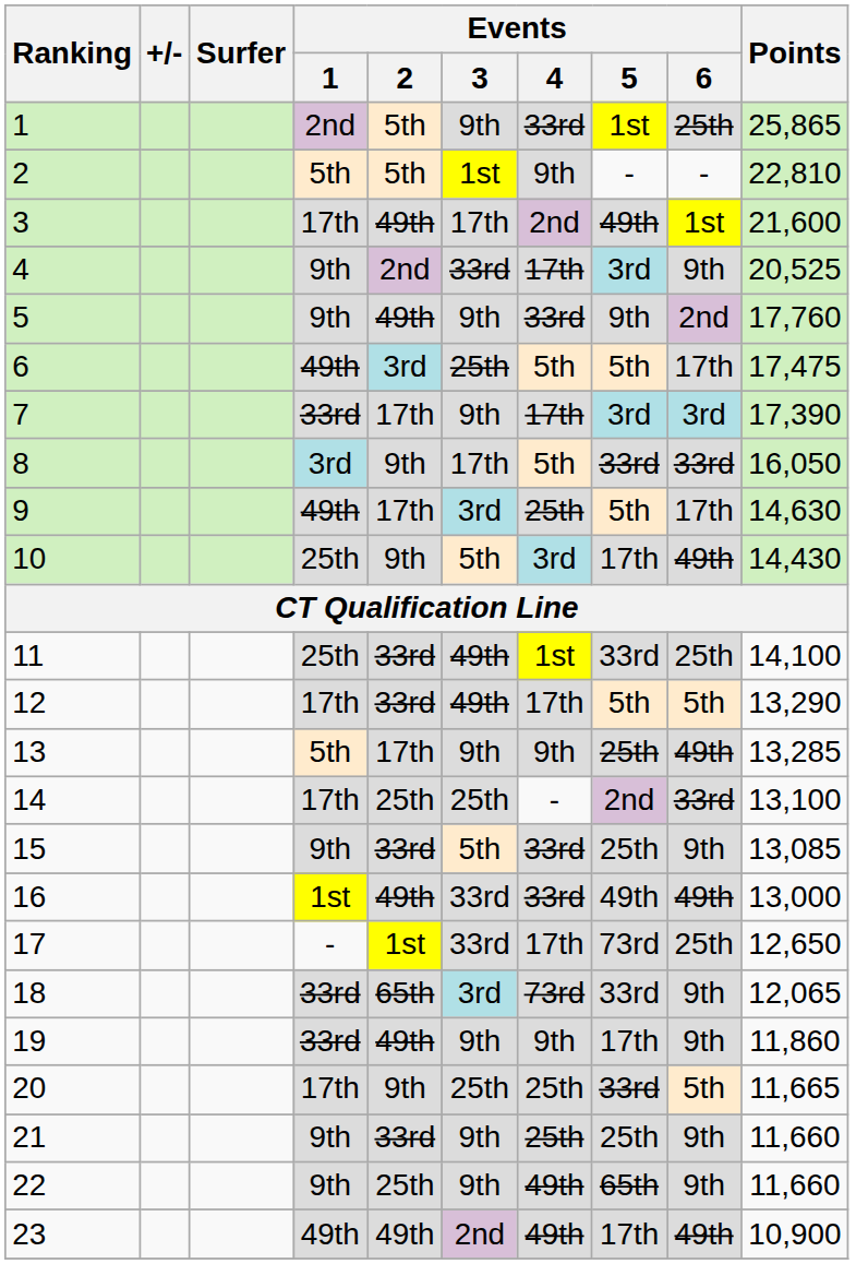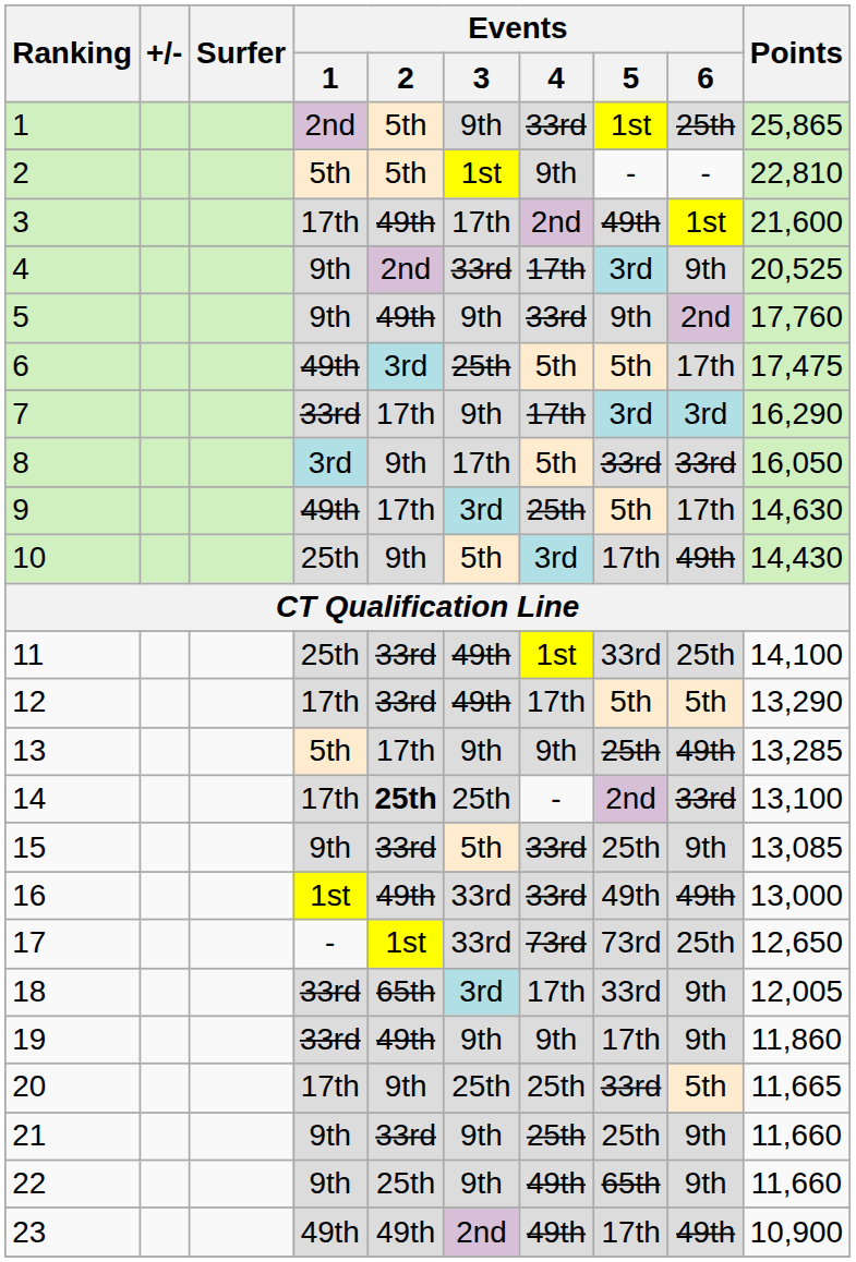7 | Points: 17,390 -> 16,290
14 | Events / 2: normal -> bold
17 | Events / 4: 17th -> 73rd
18 | Events / 4: 73rd -> 17th
18 | Points: 12,065 -> 12,005
